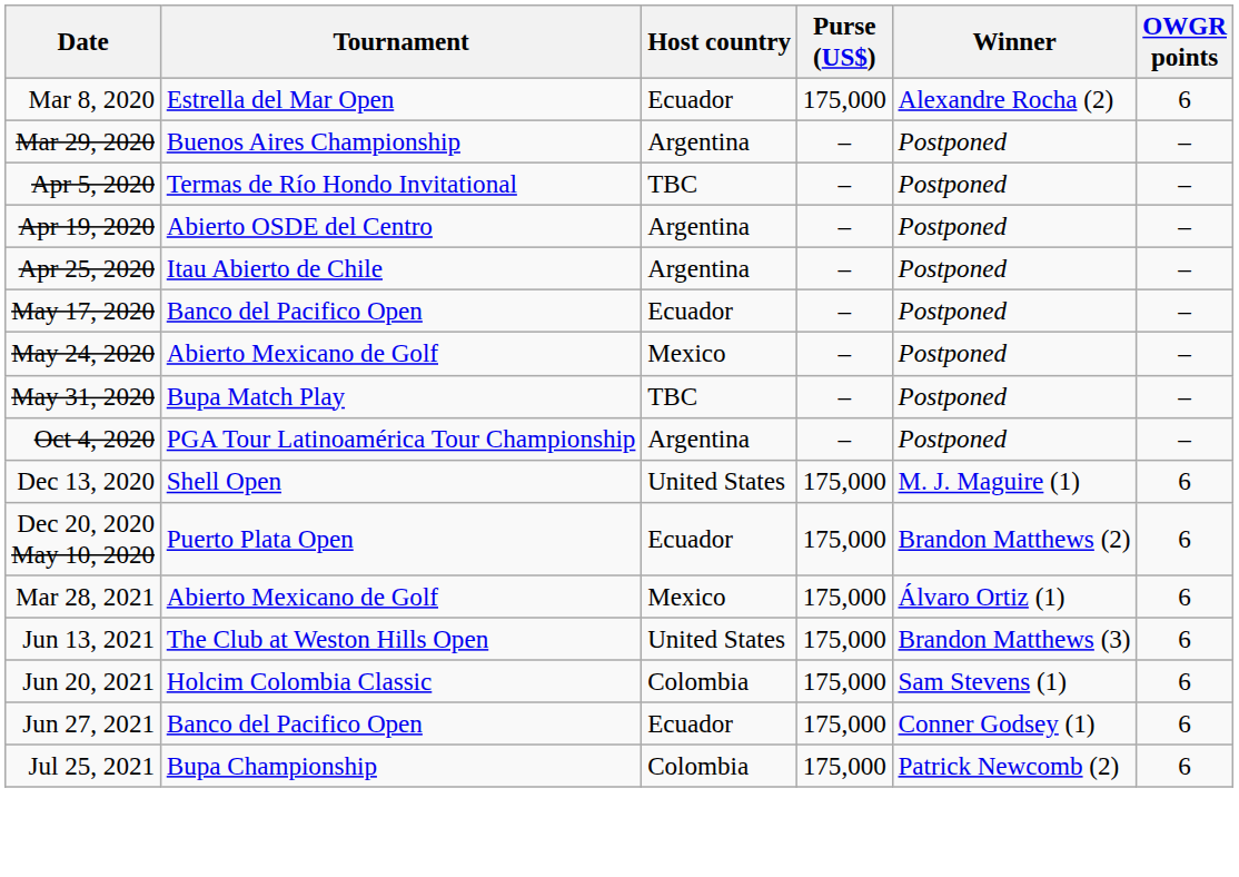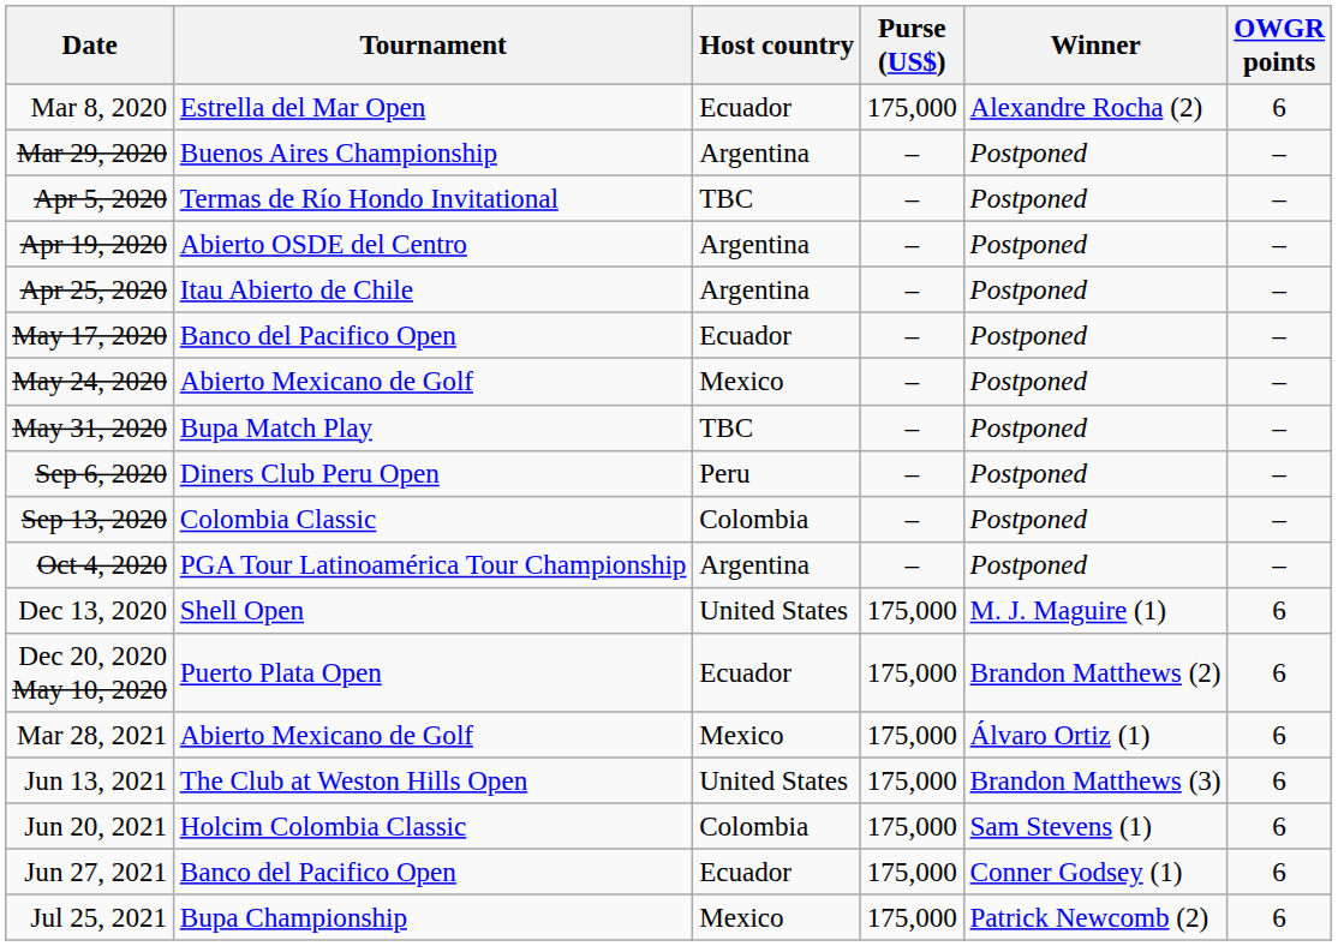+ row: Sep 6, 2020 | Diners Club Peru Open | Peru | – | Postponed | –
+ row: Sep 13, 2020 | Colombia Classic | Colombia | – | Postponed | –
Jul 25, 2021 | Host country: Colombia -> Mexico
